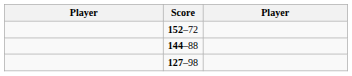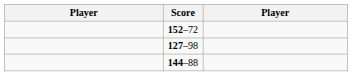rows swapped: 127–98 <-> 144–88
